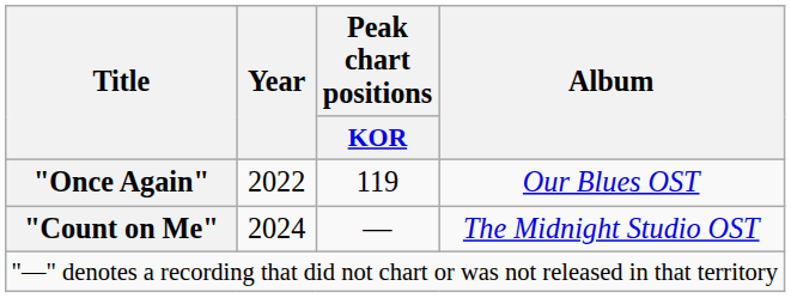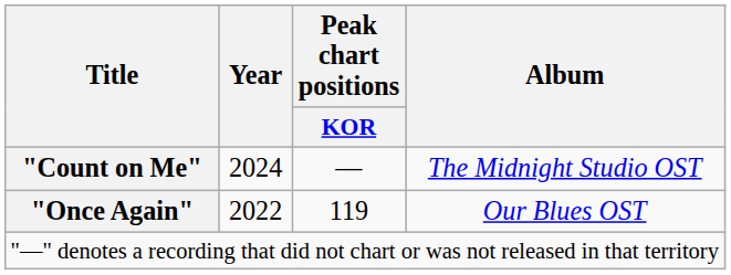rows swapped: "Once Again" <-> "Count on Me"
